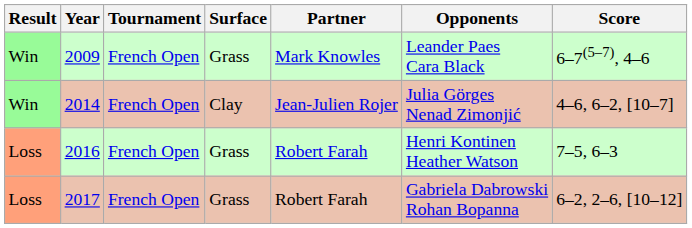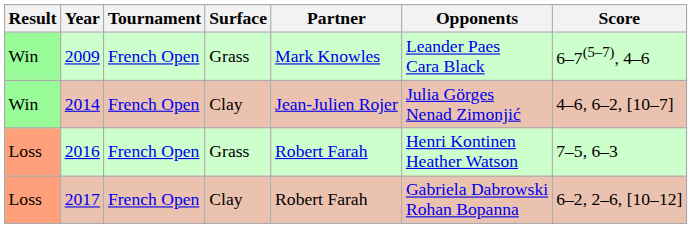2017 | Surface: Grass -> Clay
